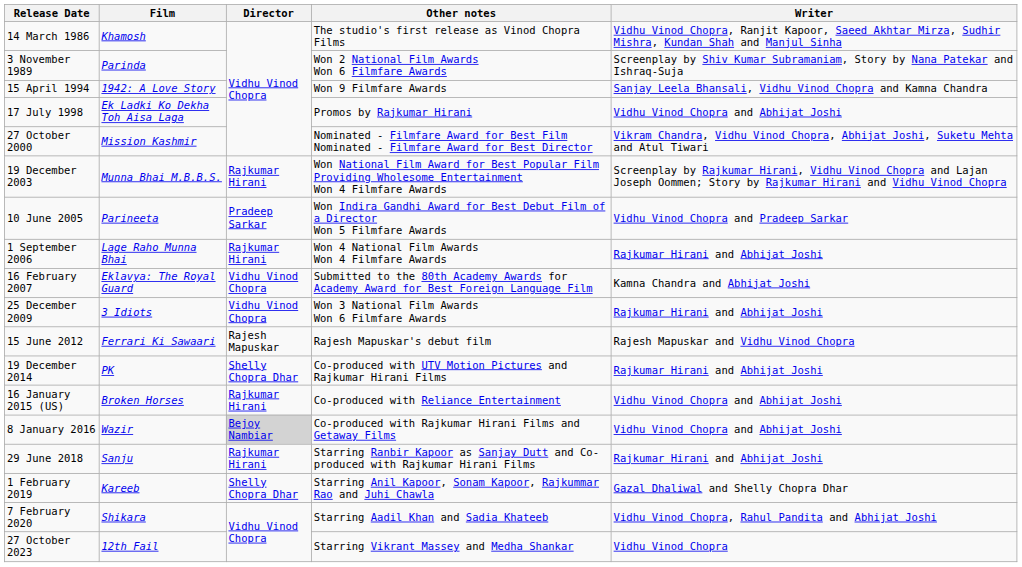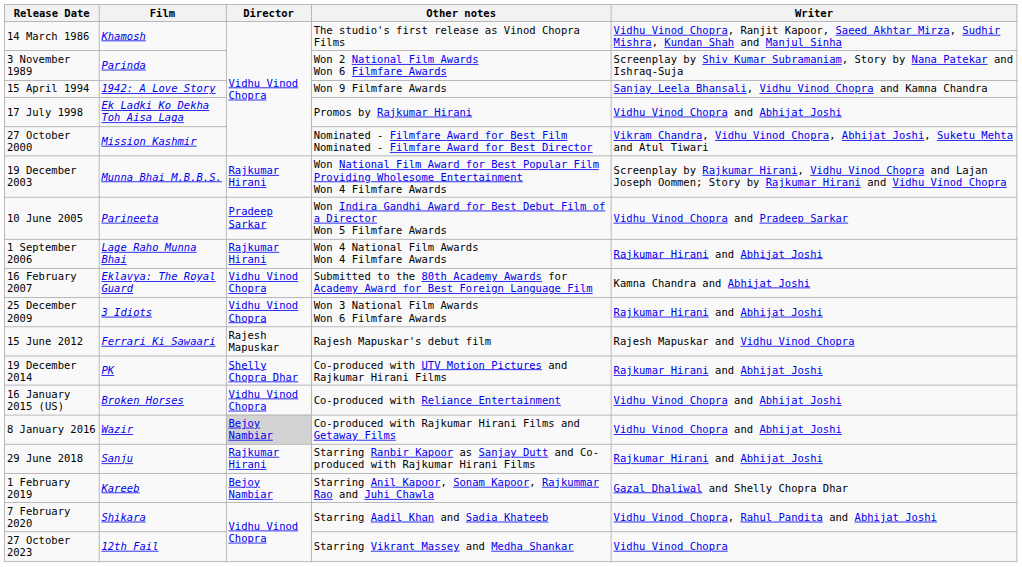16 January 2015 (US) | Director: Rajkumar Hirani -> Vidhu Vinod Chopra
1 February 2019 | Director: Shelly Chopra Dhar -> Bejoy Nambiar
